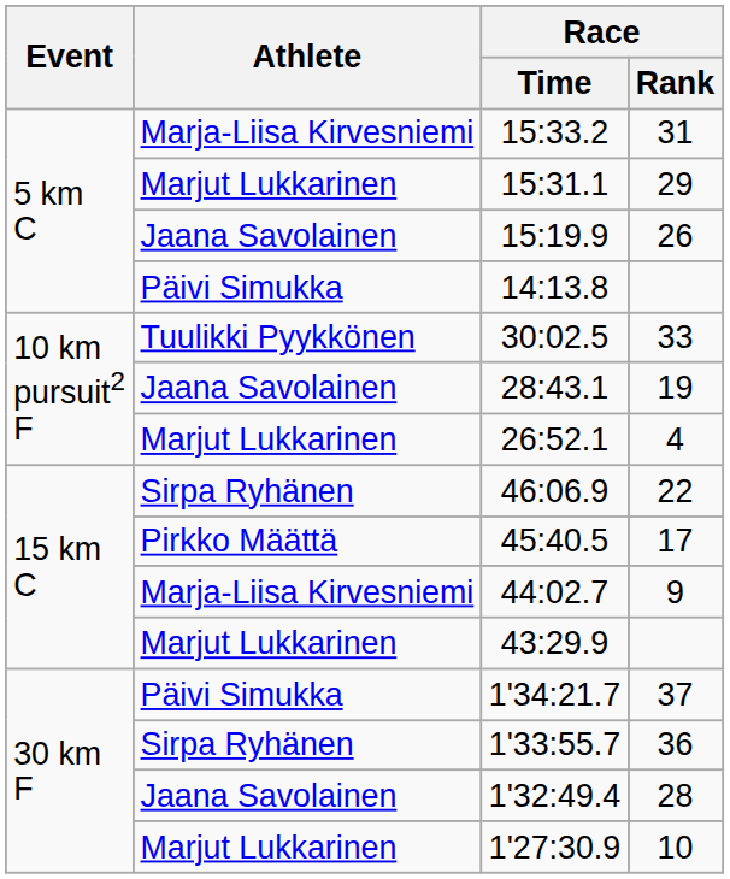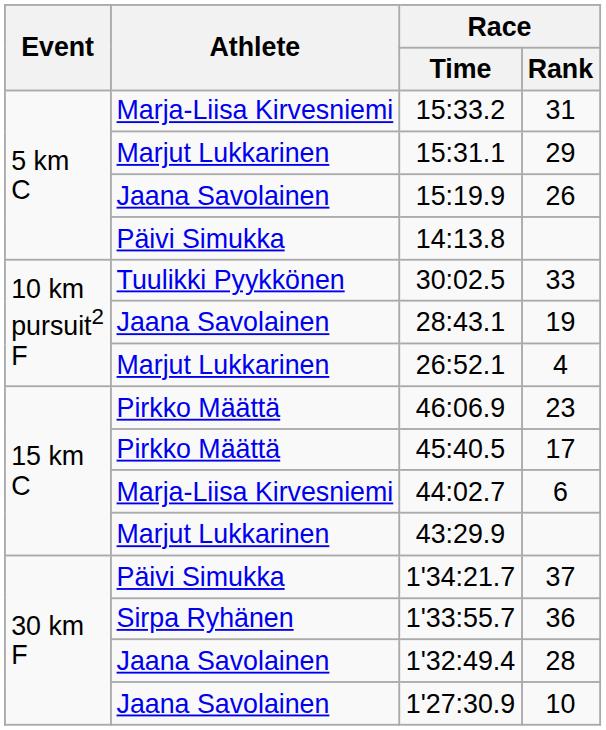46:06.9 | Athlete: Sirpa Ryhänen -> Pirkko Määttä
46:06.9 | Race / Rank: 22 -> 23
44:02.7 | Race / Rank: 9 -> 6
1'27:30.9 | Athlete: Marjut Lukkarinen -> Jaana Savolainen
